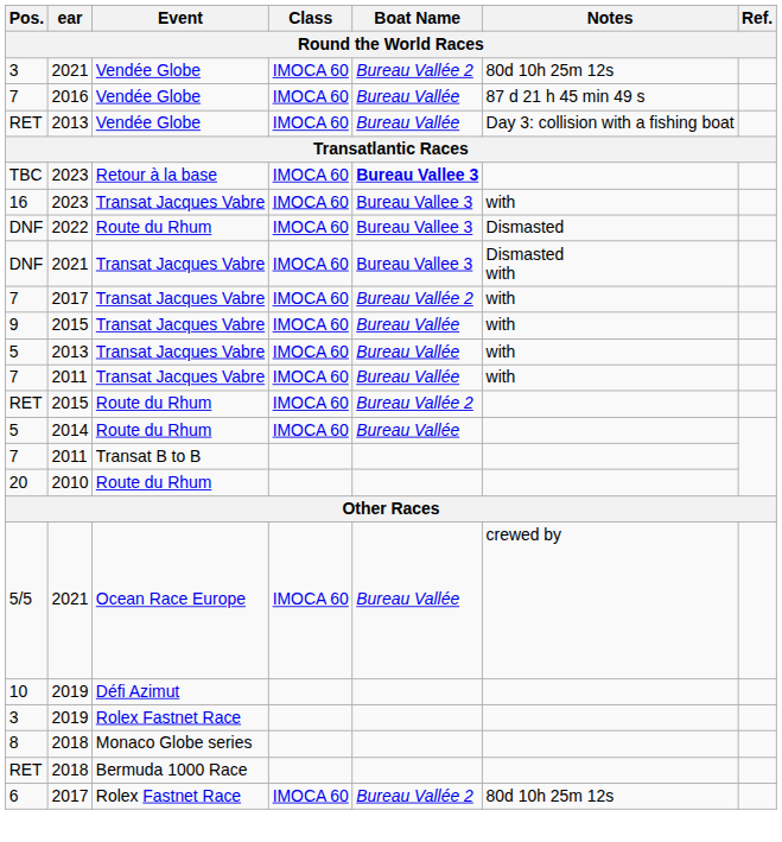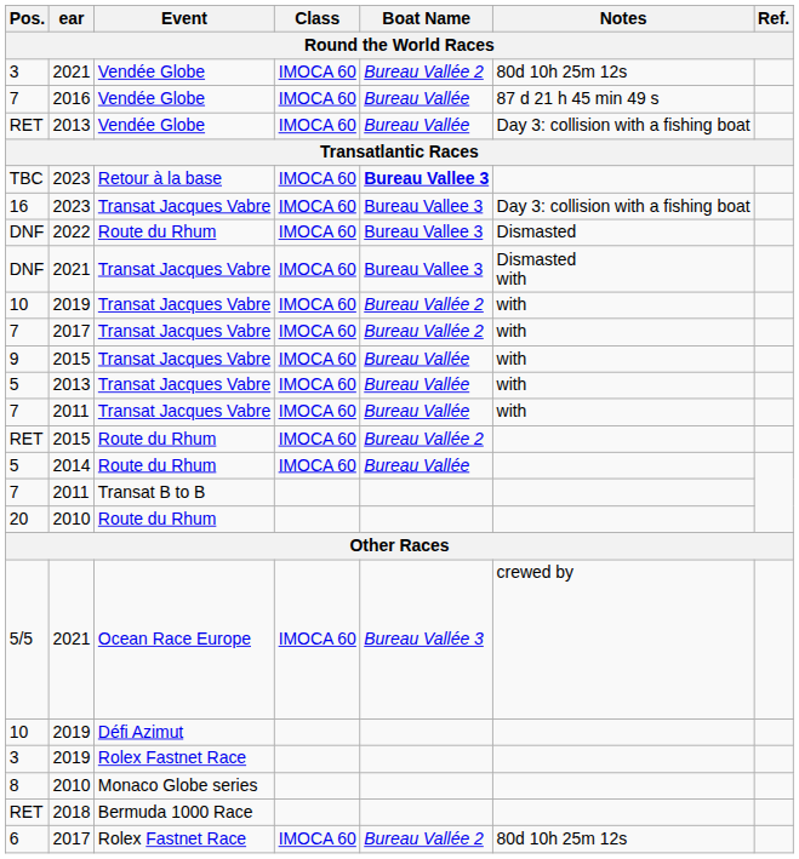16 | Notes: with -> Day 3: collision with a fishing boat
+ row: 10 | 2019 | Transat Jacques Vabre | IMOCA 60 | Bureau Vallée 2 | with
5/5 | Boat Name: Bureau Vallée -> Bureau Vallée 3
8 | ear: 2018 -> 2010
